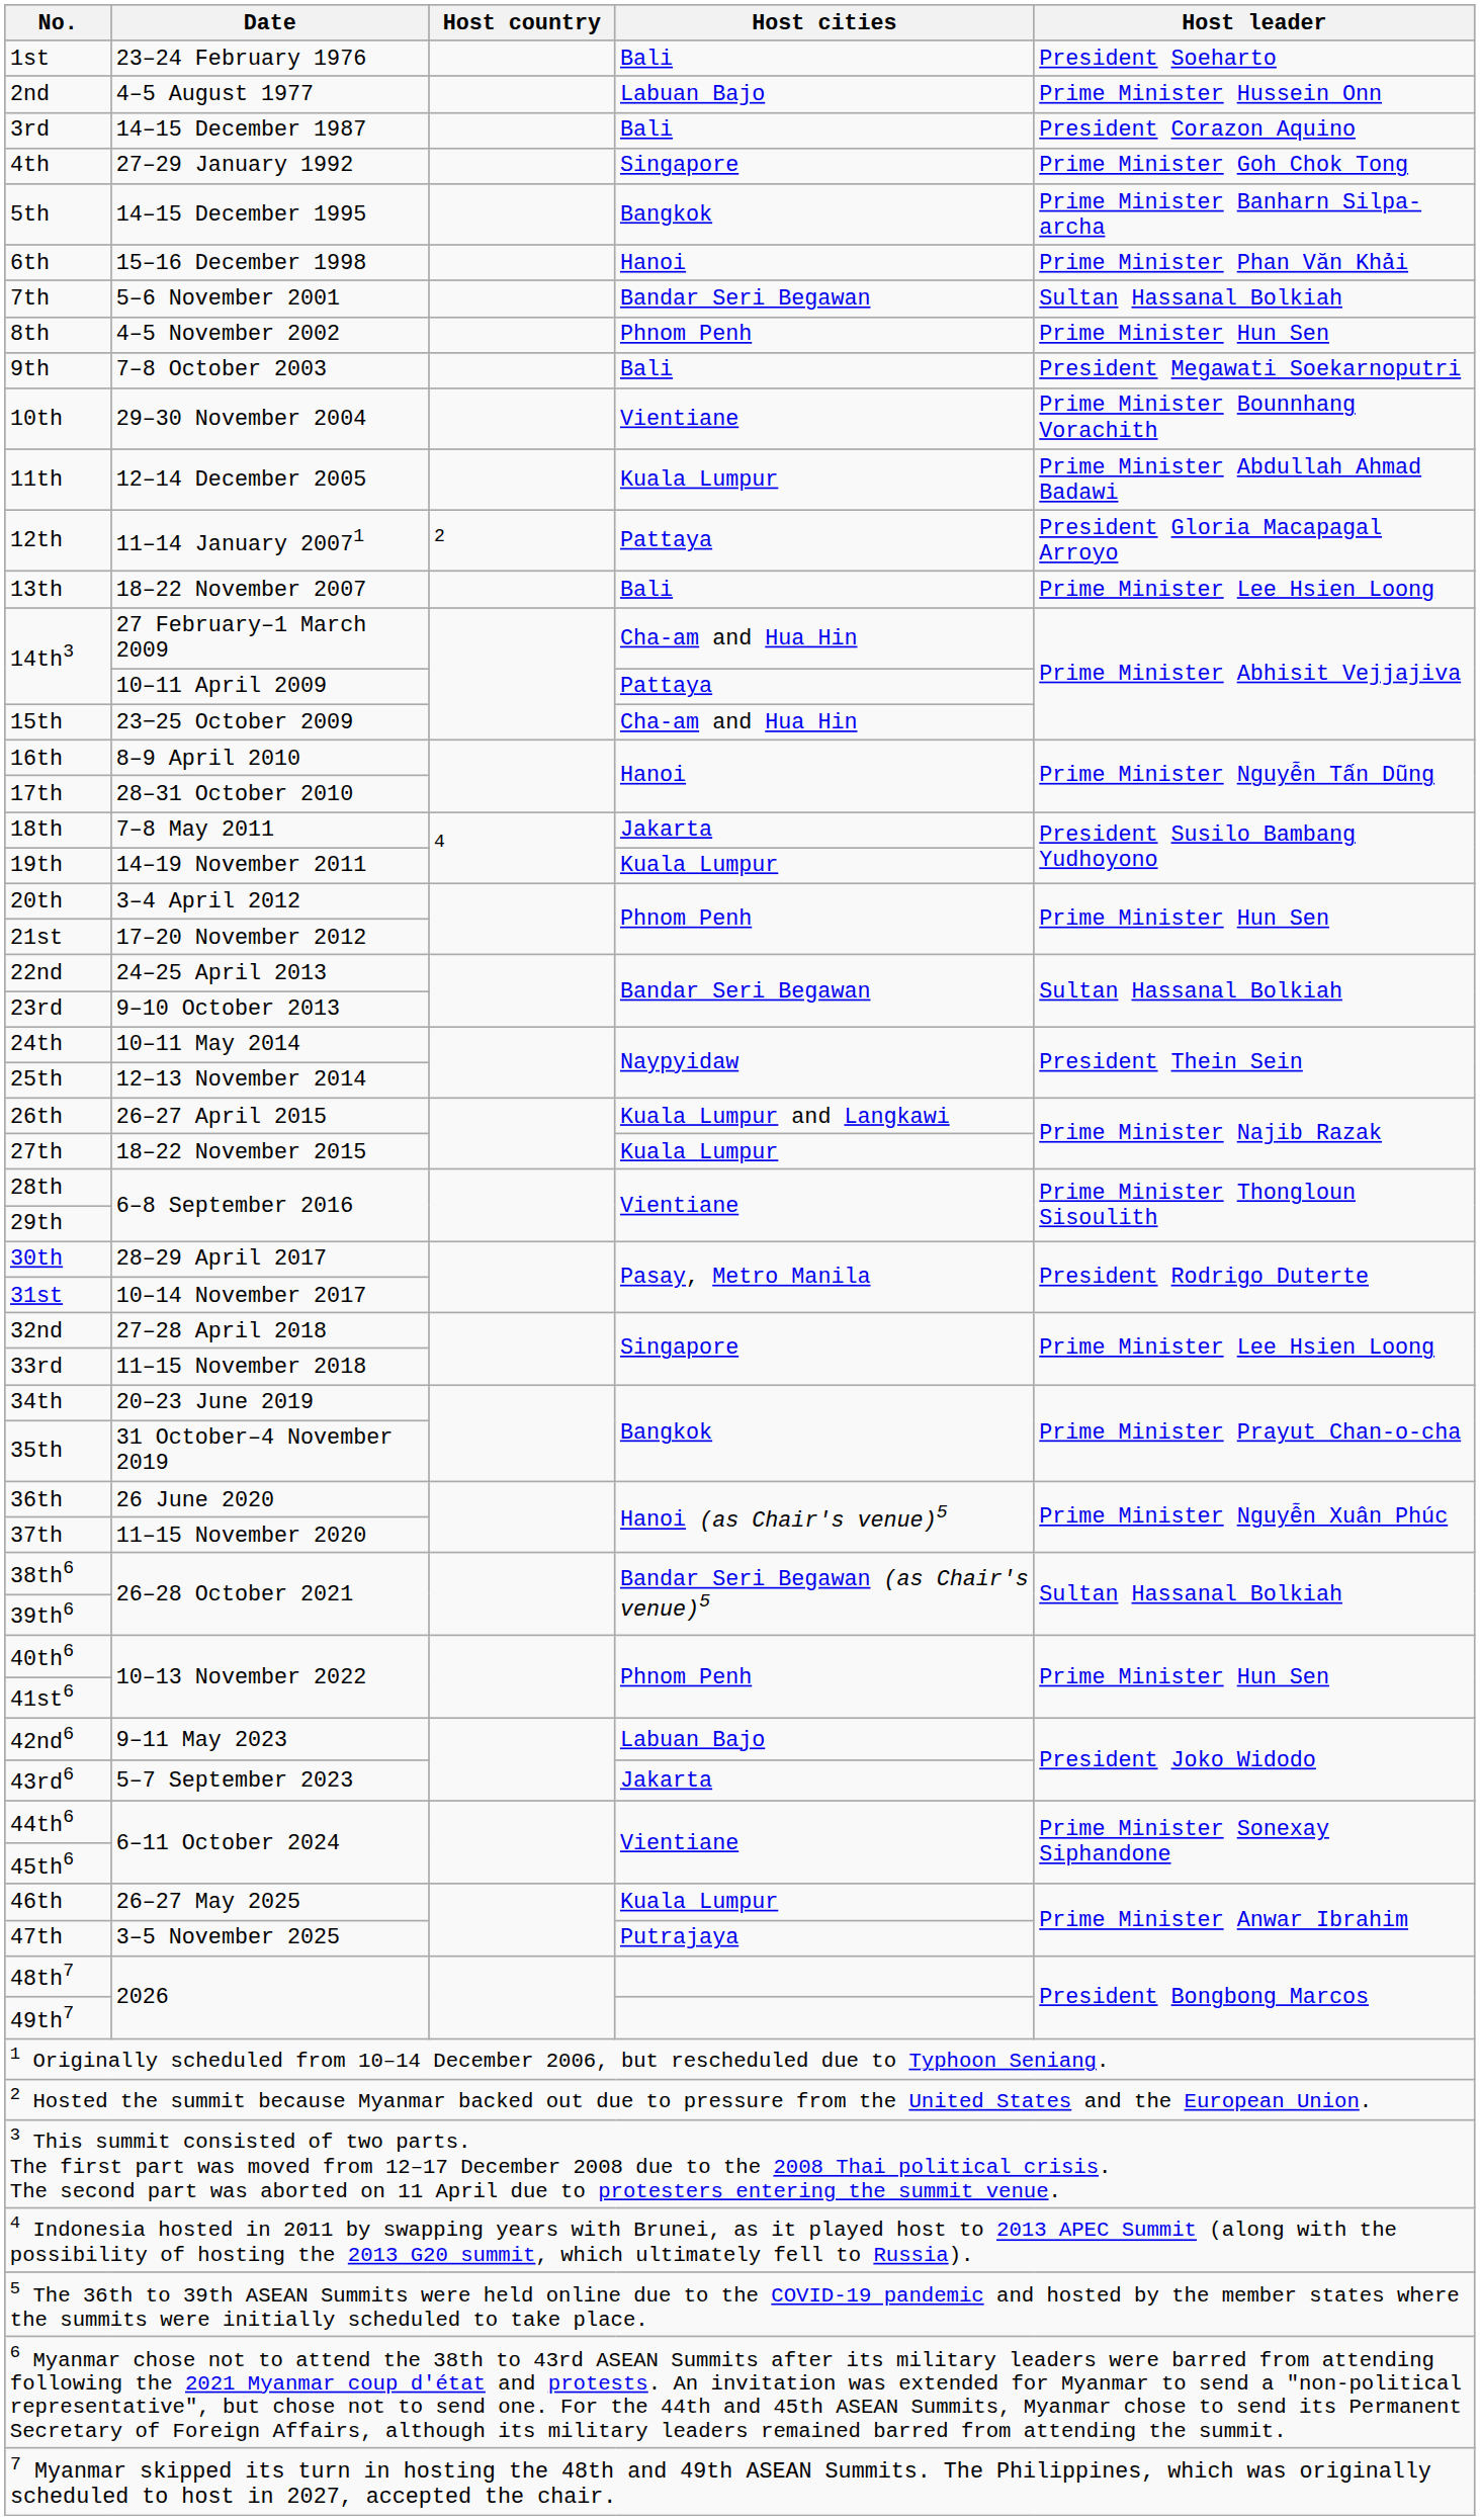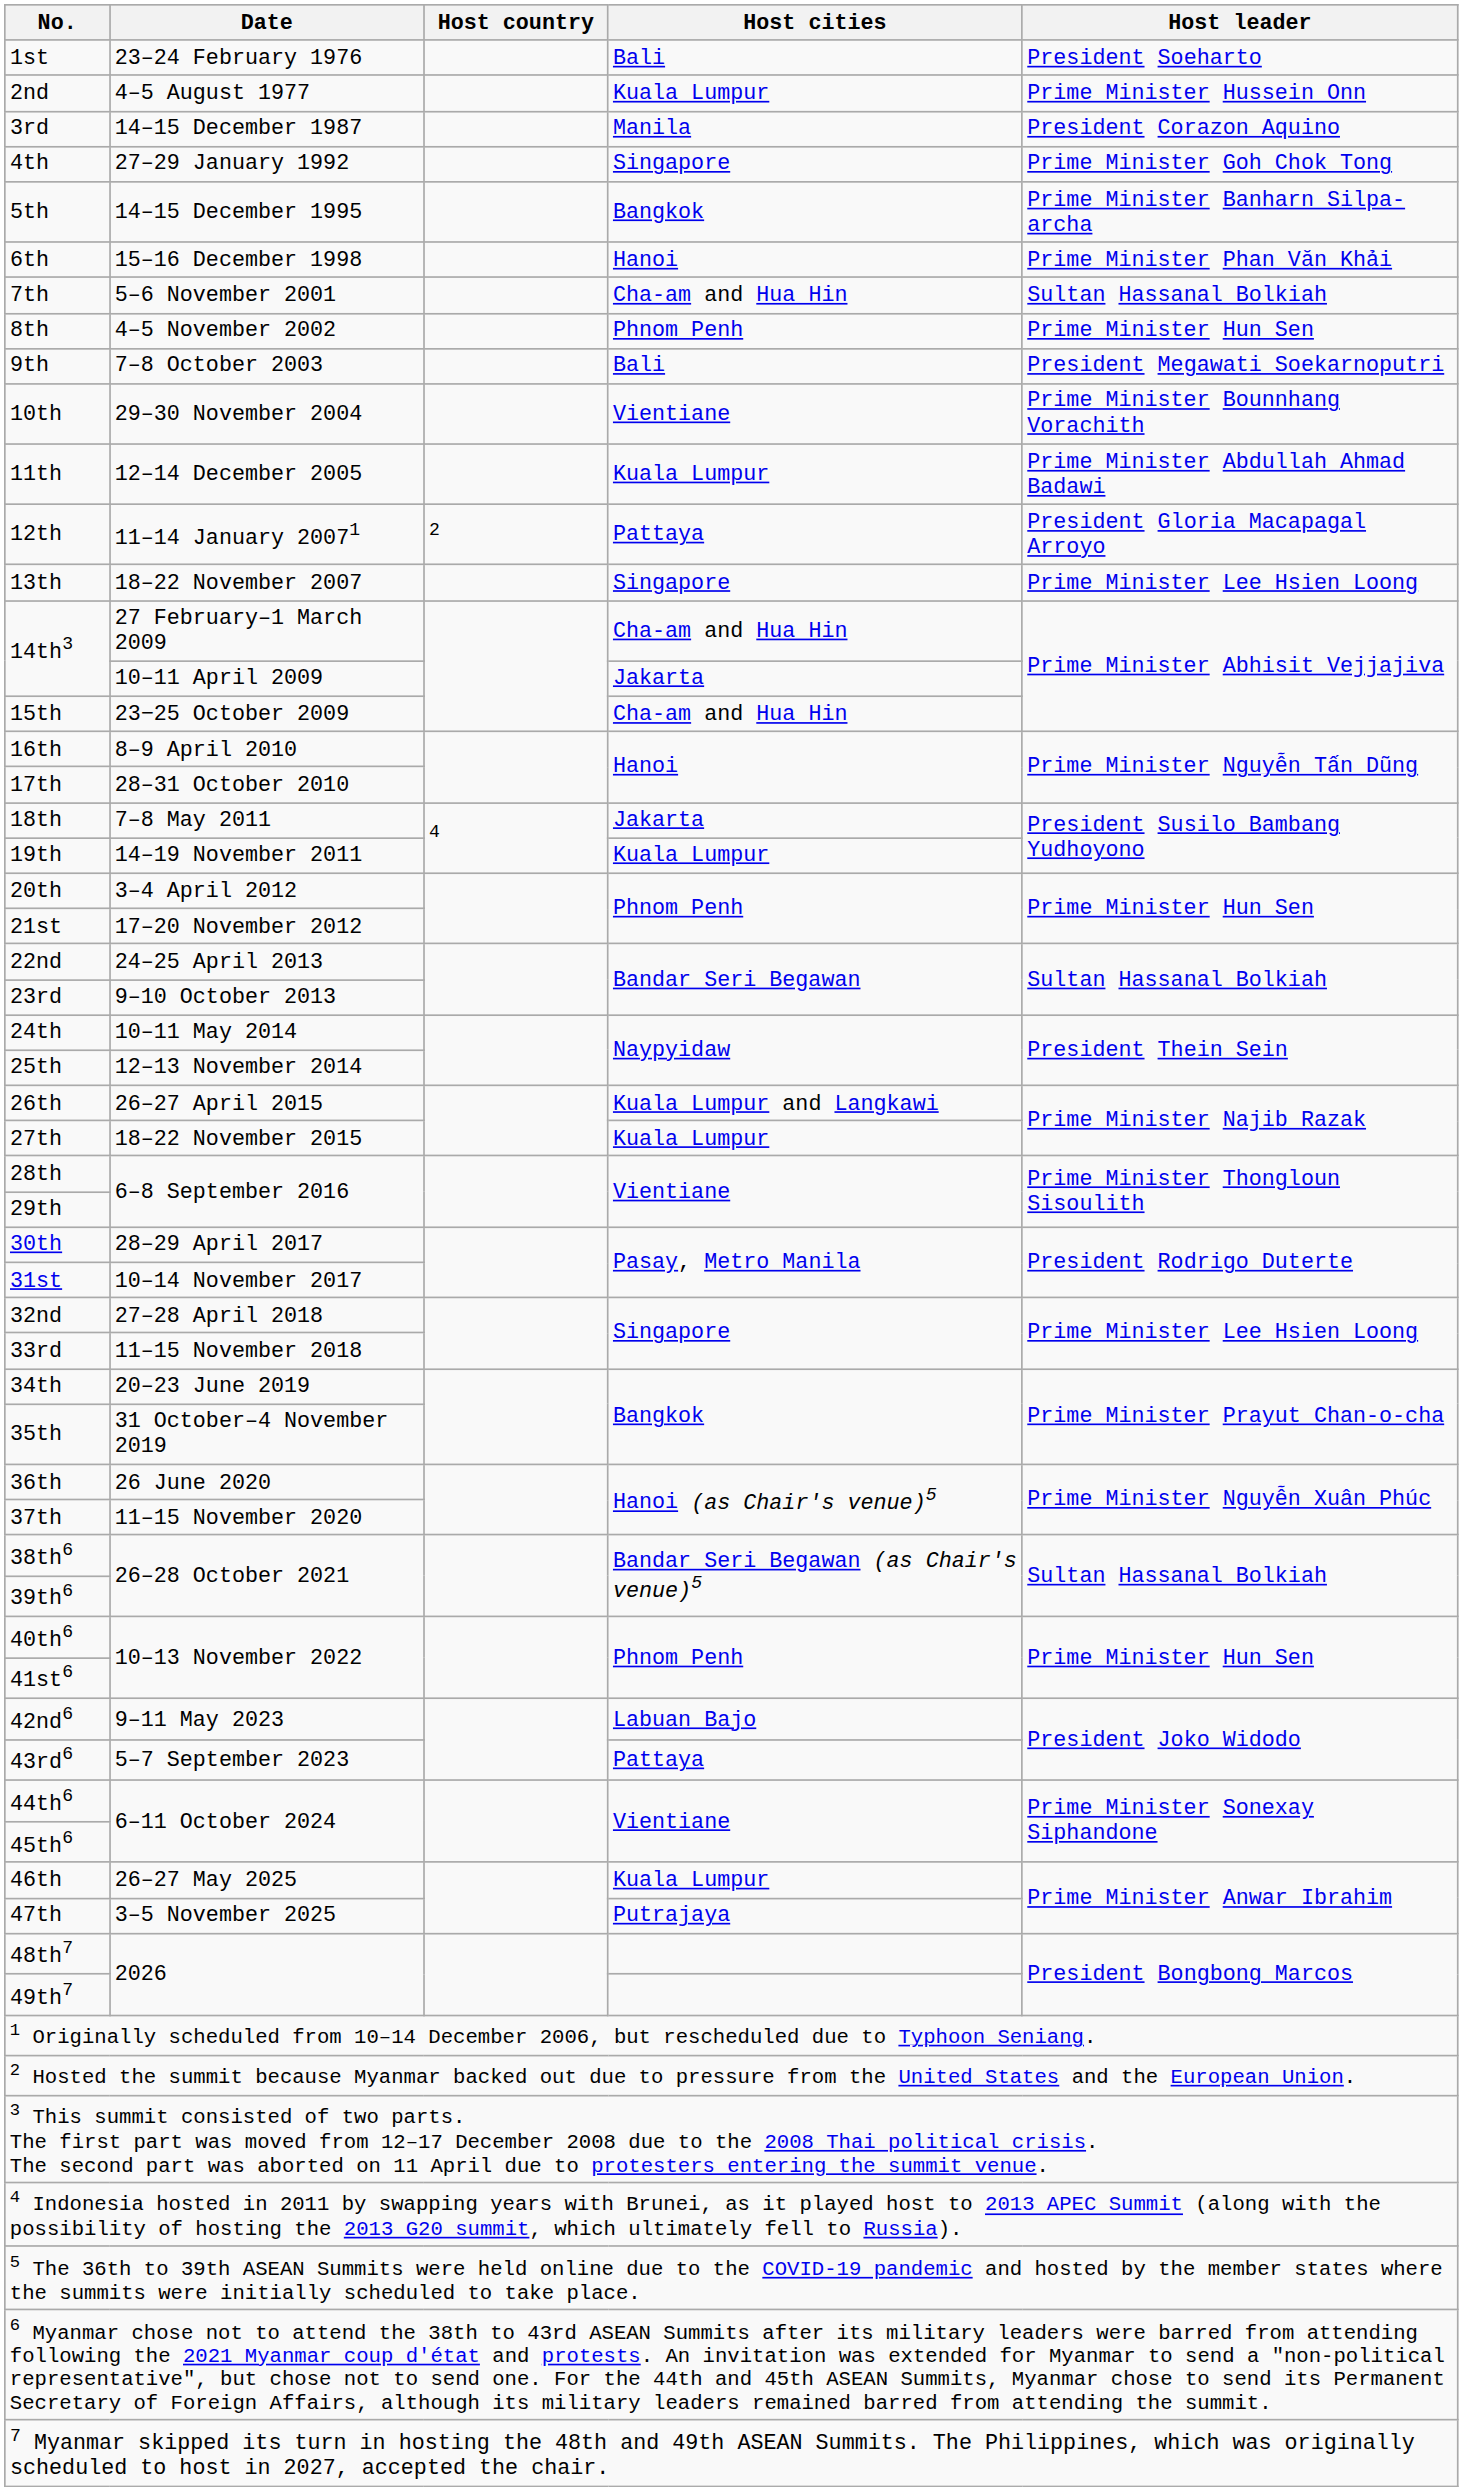2nd | Host cities: Labuan Bajo -> Kuala Lumpur
3rd | Host cities: Bali -> Manila
7th | Host cities: Bandar Seri Begawan -> Cha-am and Hua Hin
13th | Host cities: Bali -> Singapore
14th3 / 10–11 April 2009 | Host cities: Pattaya -> Jakarta
43rd6 | Host cities: Jakarta -> Pattaya
